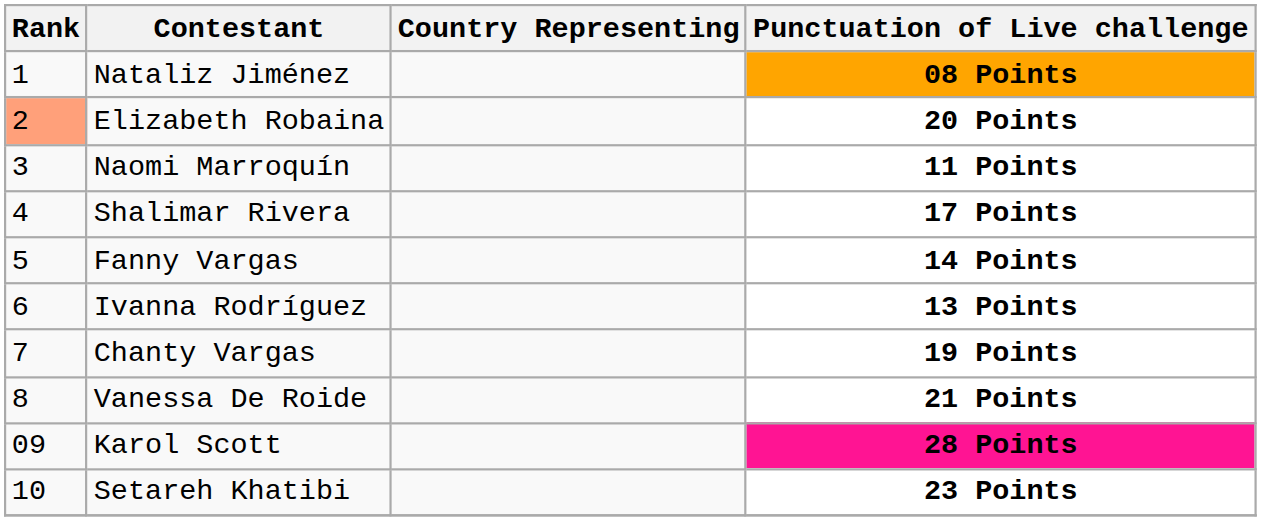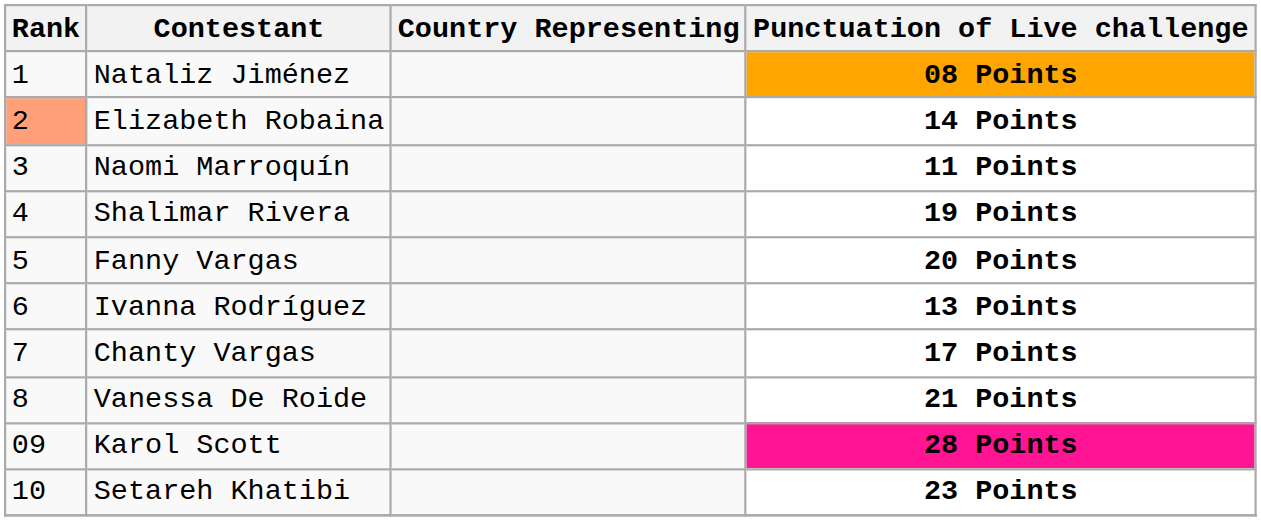Elizabeth Robaina | Punctuation of Live challenge: 20 Points -> 14 Points
Shalimar Rivera | Punctuation of Live challenge: 17 Points -> 19 Points
Fanny Vargas | Punctuation of Live challenge: 14 Points -> 20 Points
Chanty Vargas | Punctuation of Live challenge: 19 Points -> 17 Points
